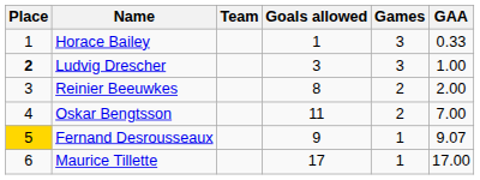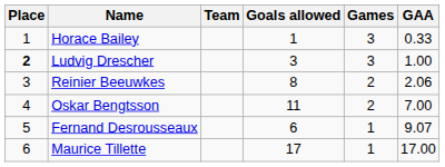Reinier Beeuwkes | GAA: 2.00 -> 2.06
Fernand Desrousseaux | Place: gold background -> no background
Fernand Desrousseaux | Goals allowed: 9 -> 6
